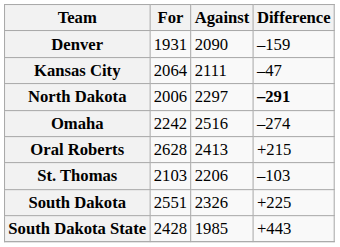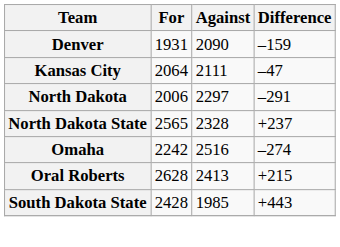North Dakota | Difference: bold -> normal
+ row: North Dakota State | 2565 | 2328 | +237
- row: St. Thomas | 2103 | 2206 | –103
- row: South Dakota | 2551 | 2326 | +225
